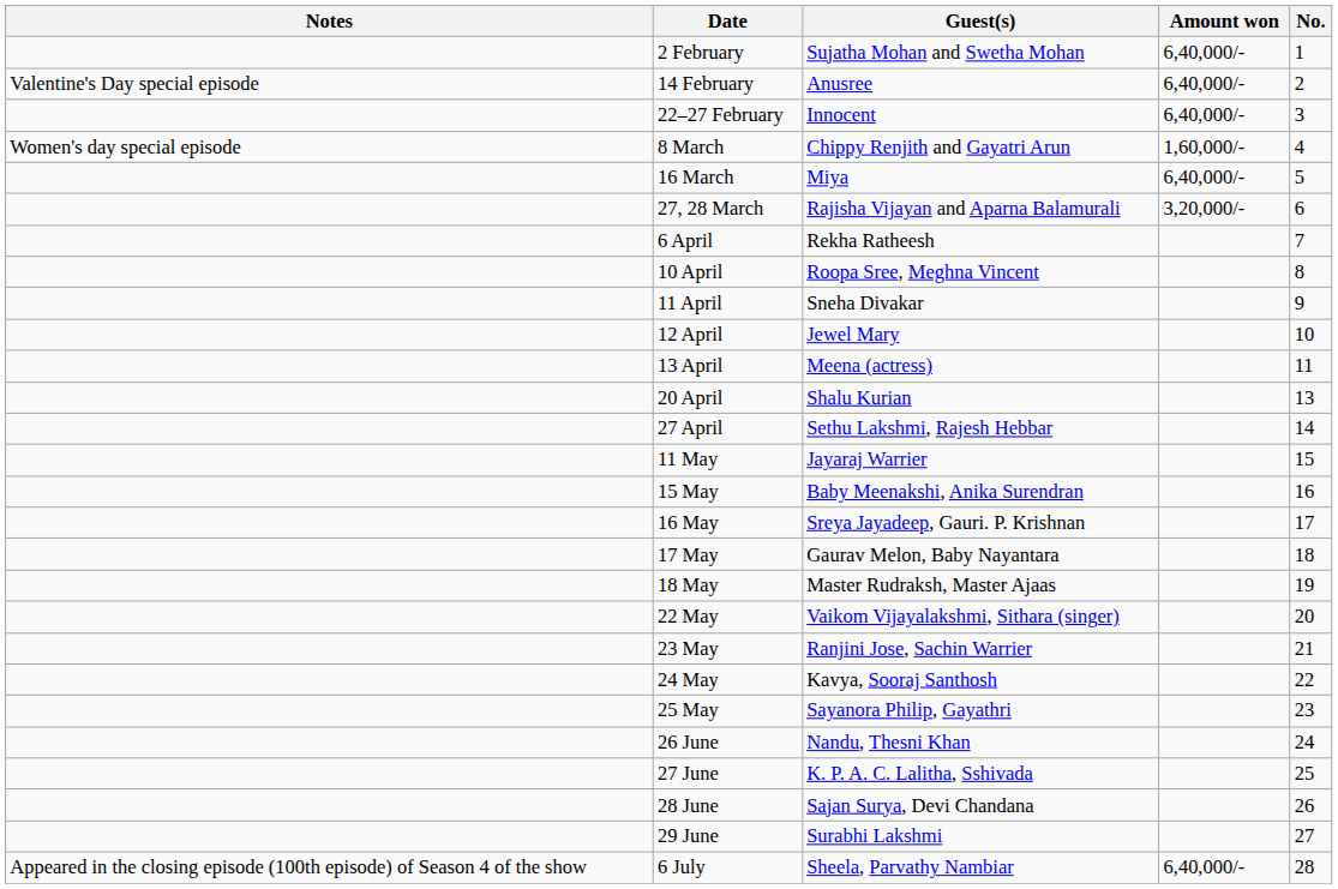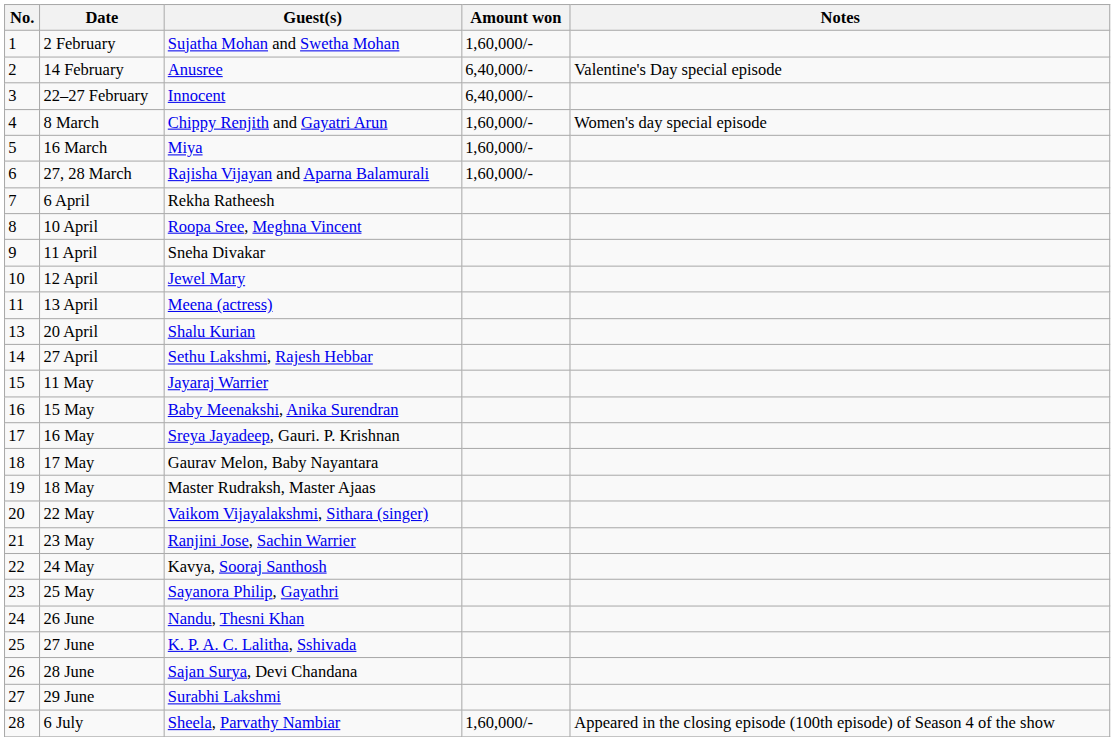columns swapped: No. <-> Notes
2 February | Amount won: 6,40,000/- -> 1,60,000/-
16 March | Amount won: 6,40,000/- -> 1,60,000/-
27, 28 March | Amount won: 3,20,000/- -> 1,60,000/-
6 July | Amount won: 6,40,000/- -> 1,60,000/-
